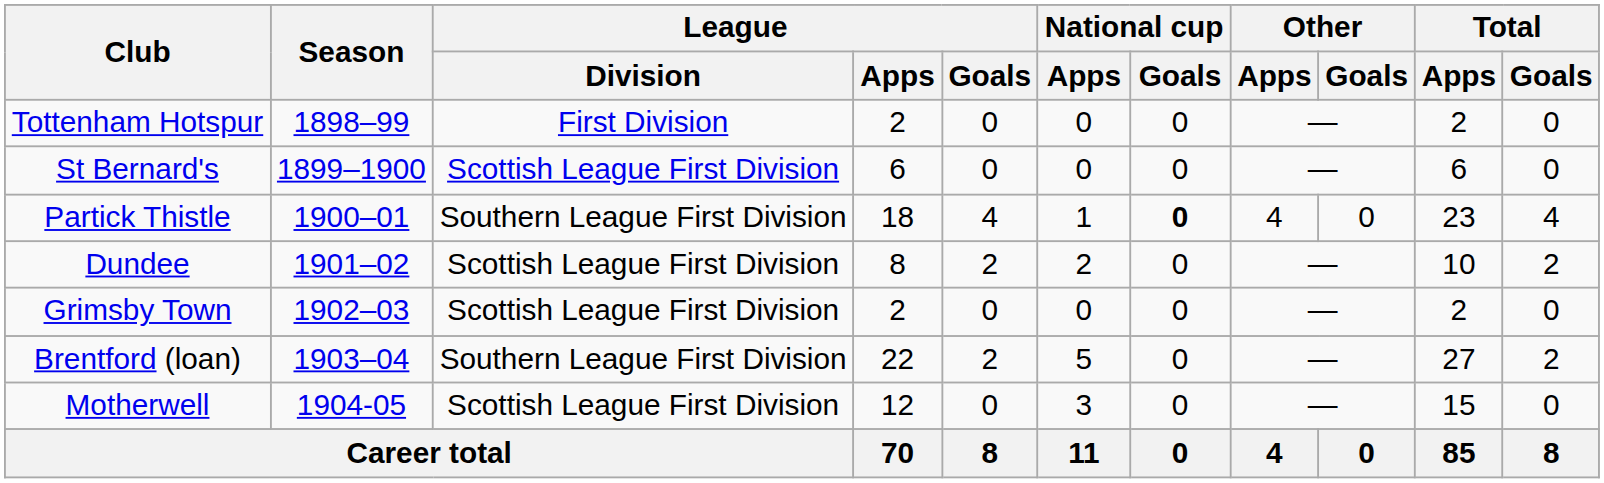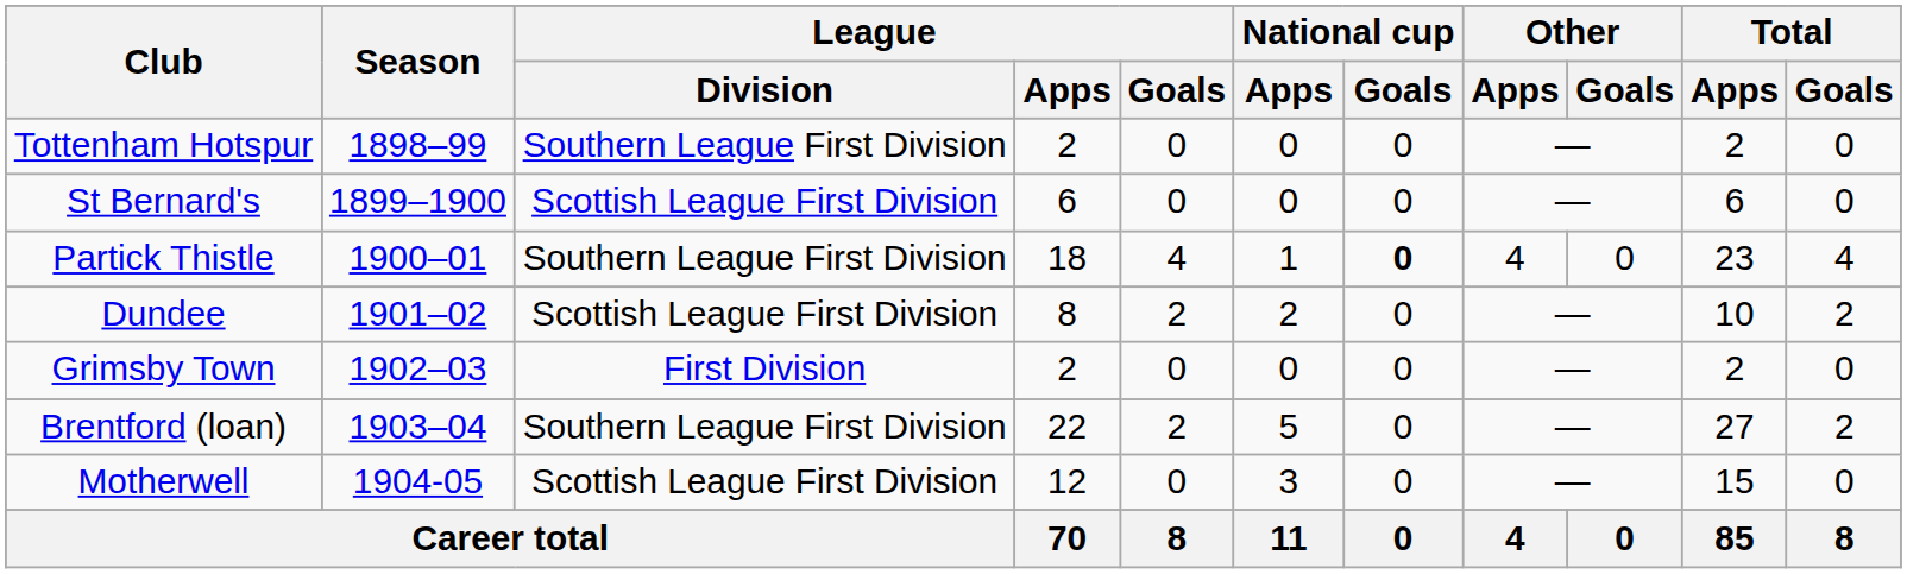Tottenham Hotspur | League / Division: First Division -> Southern League First Division
Grimsby Town | League / Division: Scottish League First Division -> First Division
